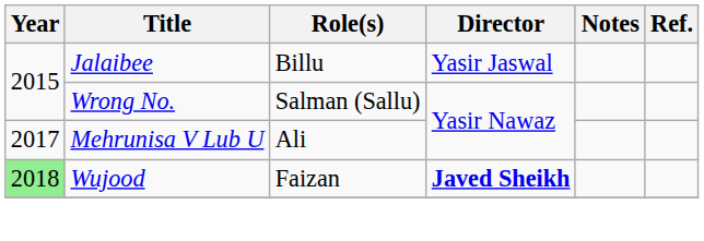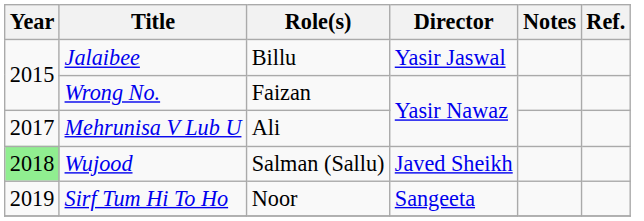Wrong No. | Role(s): Salman (Sallu) -> Faizan
Wujood | Role(s): Faizan -> Salman (Sallu)
Wujood | Director: bold -> normal
+ row: 2019 | Sirf Tum Hi To Ho | Noor | Sangeeta
